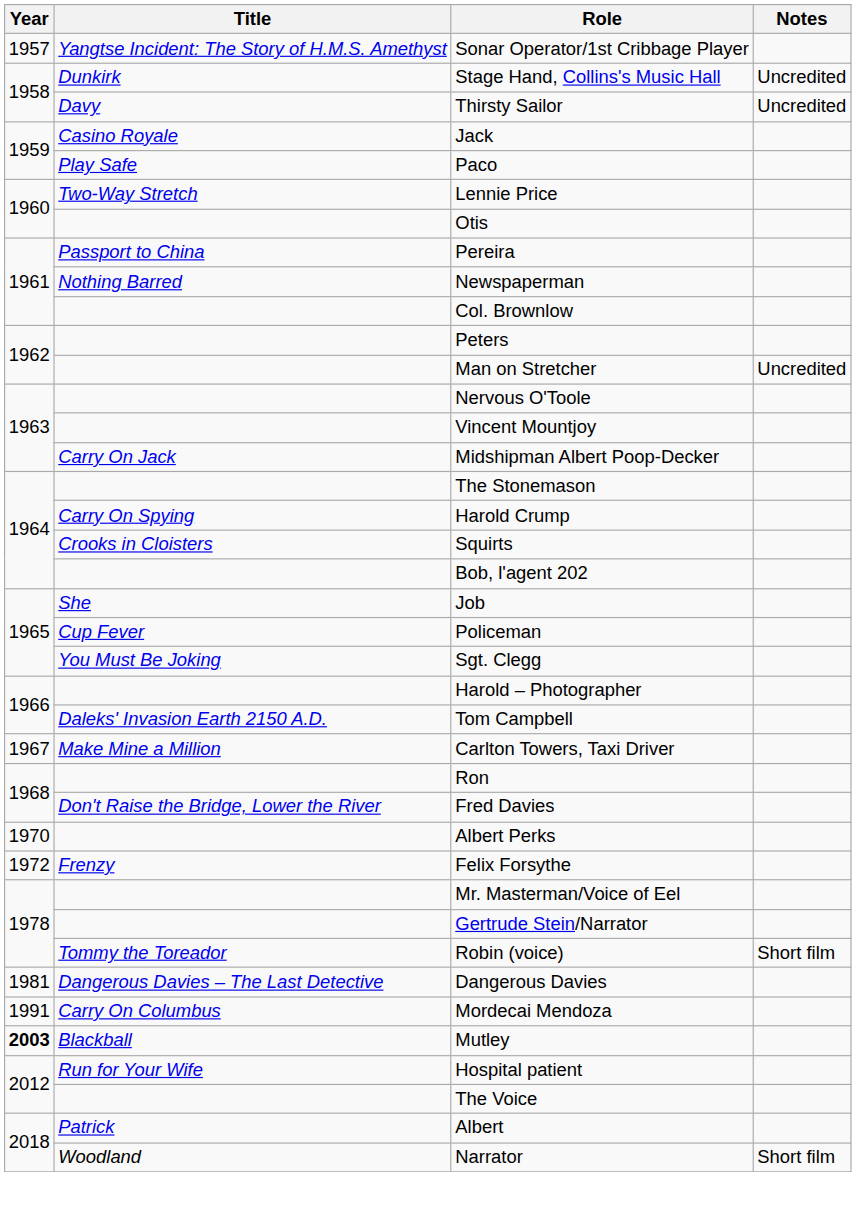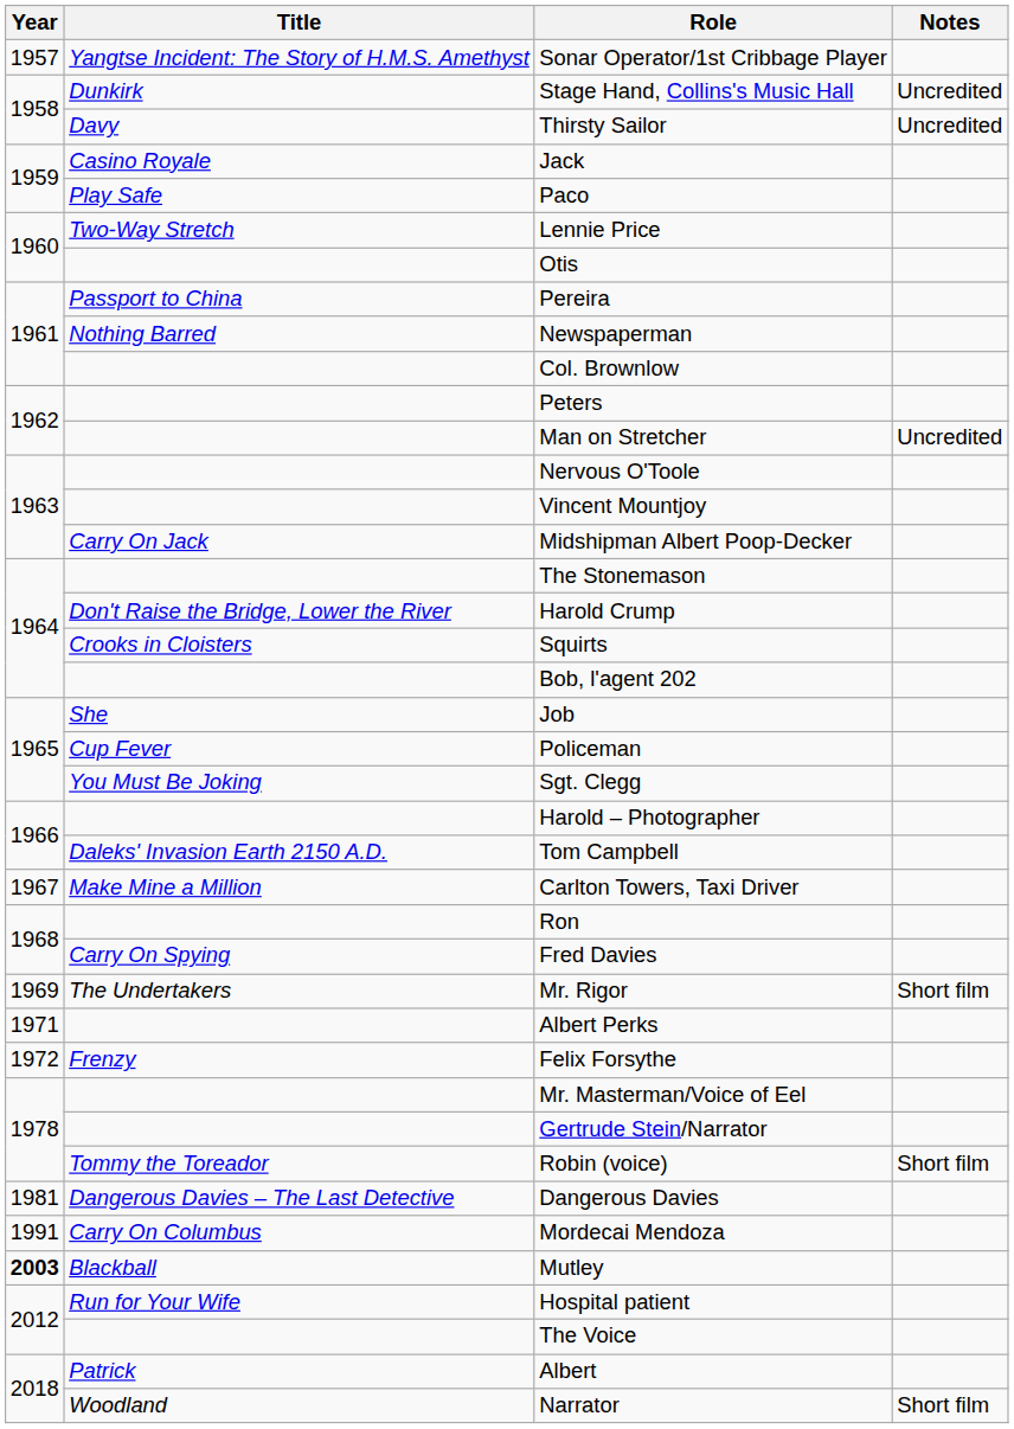Harold Crump | Title: Carry On Spying -> Don't Raise the Bridge, Lower the River
Fred Davies | Title: Don't Raise the Bridge, Lower the River -> Carry On Spying
+ row: 1969 | The Undertakers | Mr. Rigor | Short film
Albert Perks | Year: 1970 -> 1971
